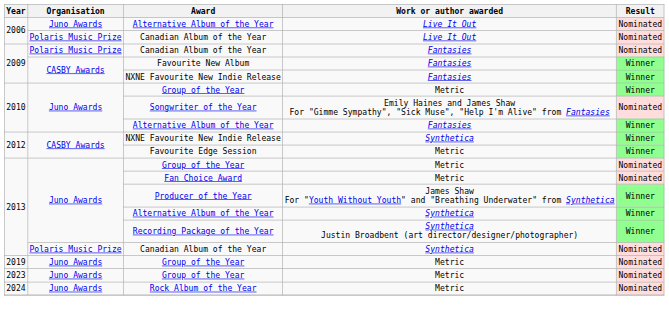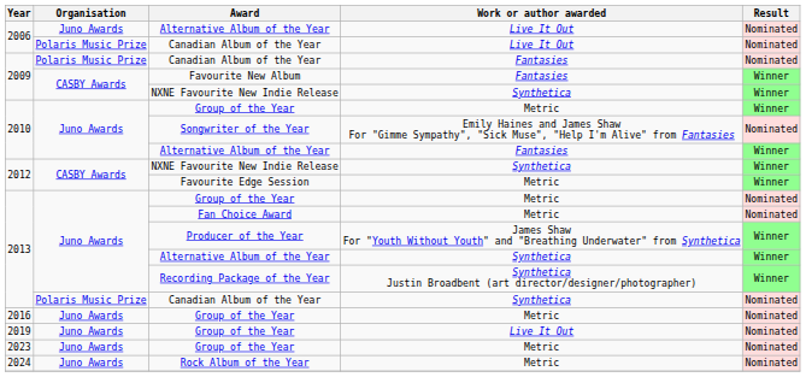2009 / NXNE Favourite New Indie Release | Work or author awarded: Fantasies -> Synthetica
+ row: 2016 | Juno Awards | Group of the Year | Metric | Nominated
2019 / Group of the Year | Work or author awarded: Metric -> Live It Out
